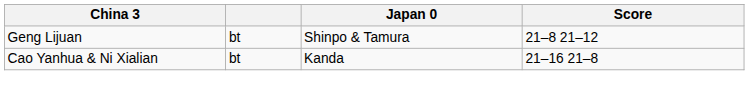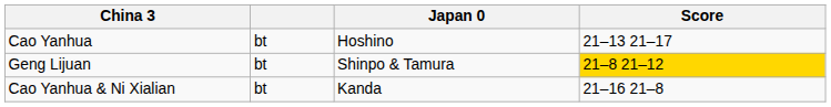+ row: Cao Yanhua | bt | Hoshino | 21–13 21–17
Geng Lijuan | Score: no background -> gold background
